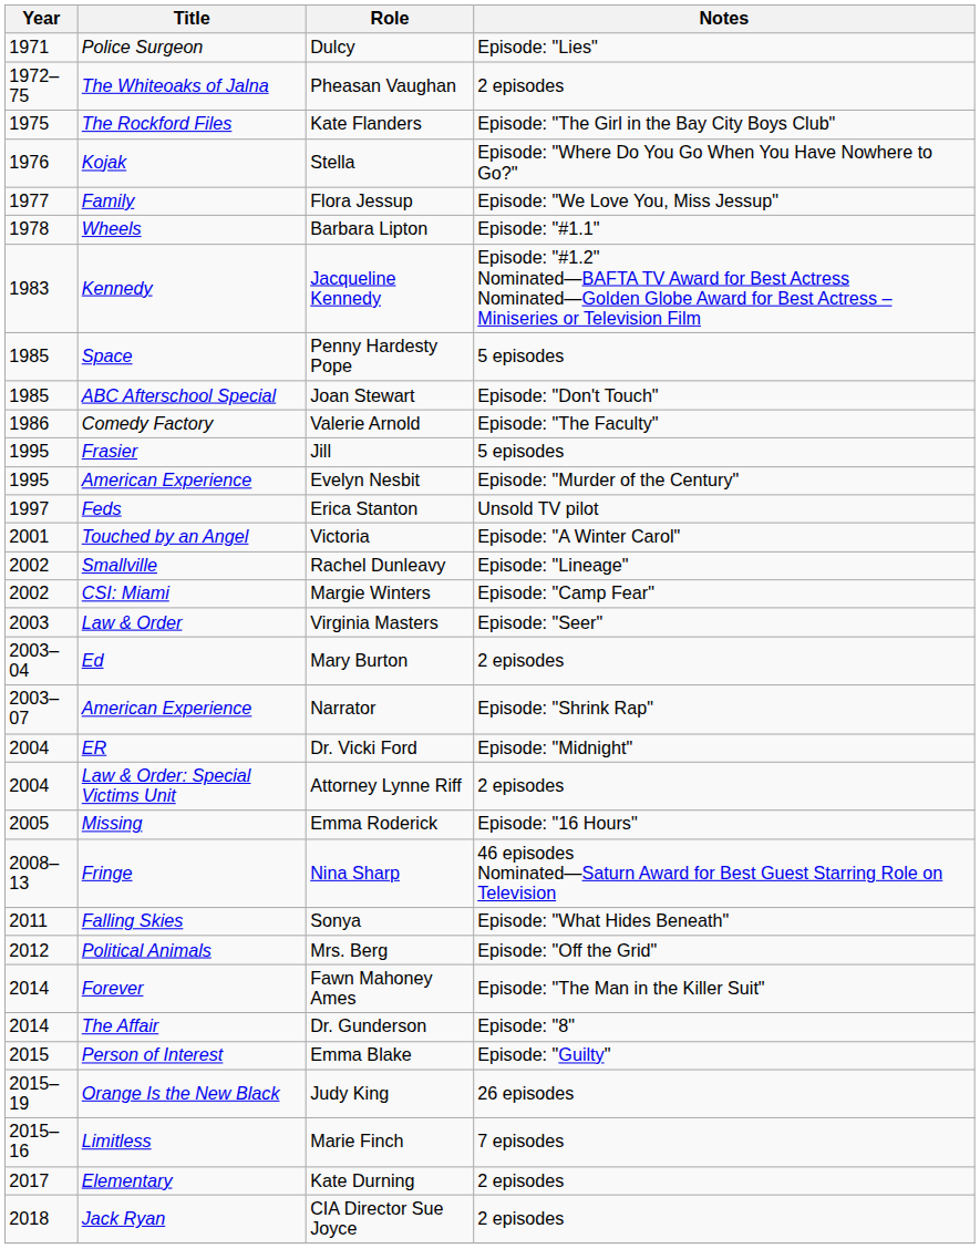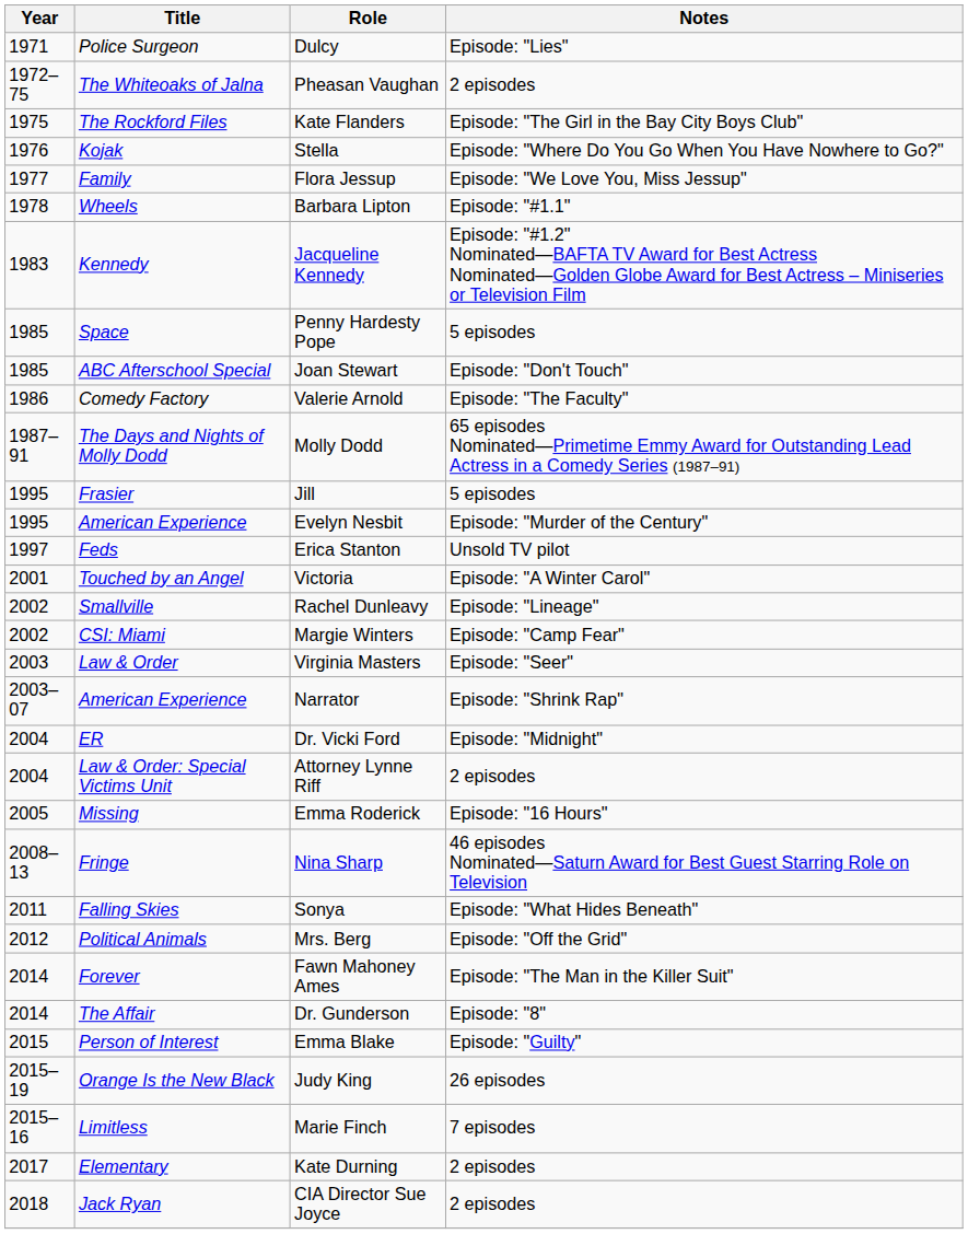+ row: 1987–91 | The Days and Nights of Molly Dodd | Molly Dodd | 65 episodes Nominated—Primetime Emmy Award for Outstanding Lead Actress in a Comedy Series (1987–91)
- row: 2003–04 | Ed | Mary Burton | 2 episodes
